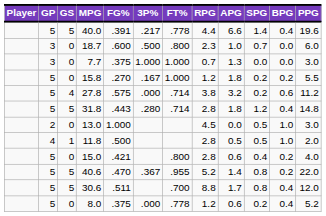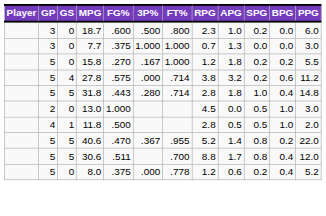- row: 5 | 5 | 40.0 | .391 | .217 | .778 | 4.4 | 6.6 | 1.4 | 0.4 | 19.6
18.7 | SPG: 0.7 -> 0.2
31.8 | SPG: 1.2 -> 1.0
- row: 5 | 0 | 15.0 | .421 | .800 | 2.8 | 0.6 | 0.4 | 0.2 | 4.0
